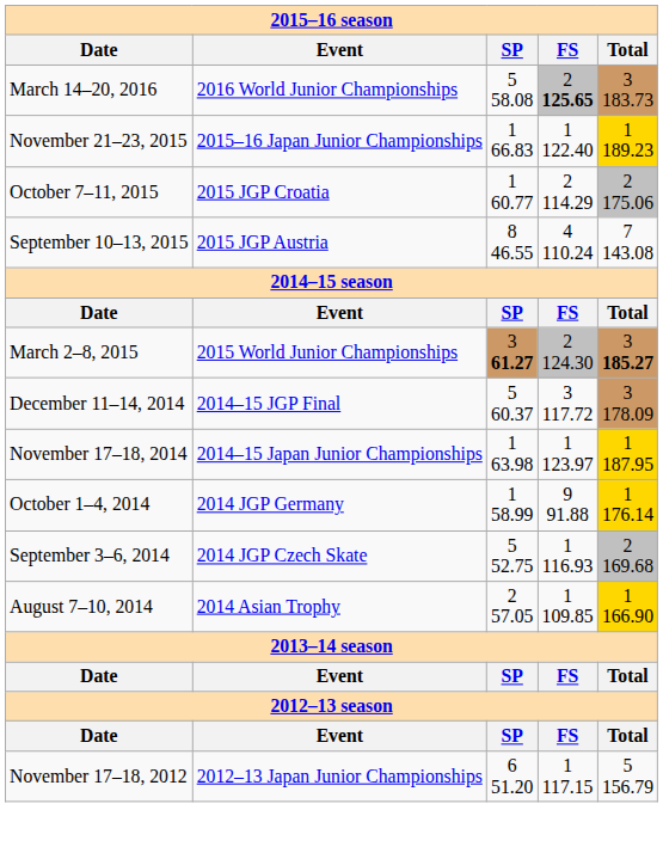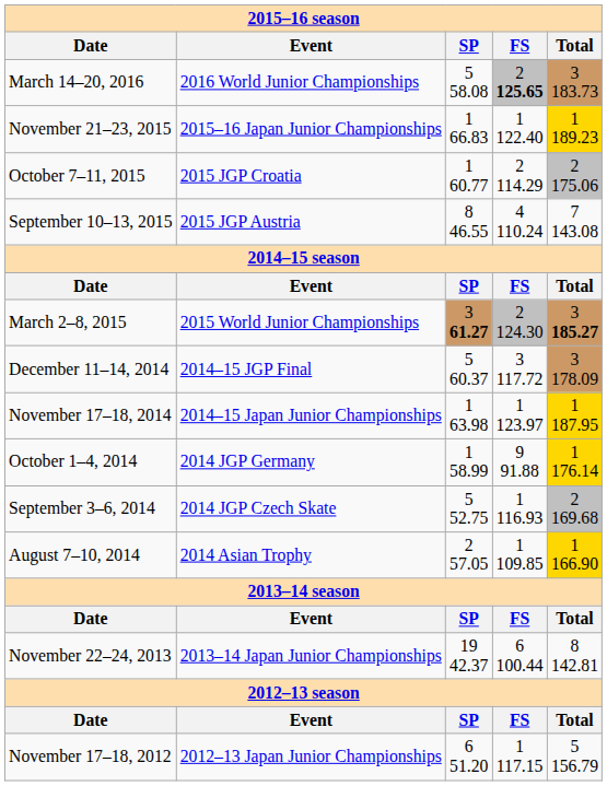+ row: November 22–24, 2013 | 2013–14 Japan Junior Championships | 19 42.37 | 6 100.44 | 8 142.81
